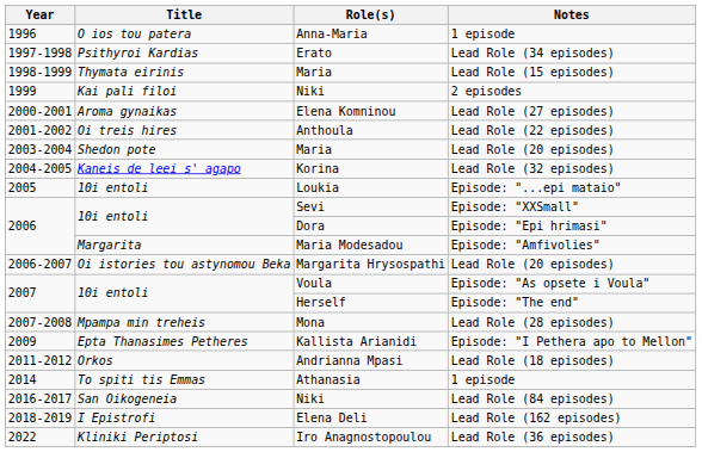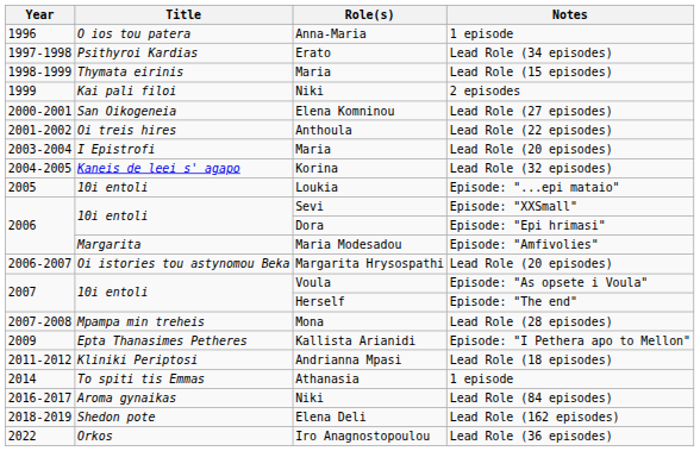Elena Komninou | Title: Aroma gynaikas -> San Oikogeneia
Maria / Lead Role (20 episodes) | Title: Shedon pote -> I Epistrofi
Andrianna Mpasi | Title: Orkos -> Kliniki Periptosi
Niki / Lead Role (84 episodes) | Title: San Oikogeneia -> Aroma gynaikas
Elena Deli | Title: I Epistrofi -> Shedon pote
Iro Anagnostopoulou | Title: Kliniki Periptosi -> Orkos
